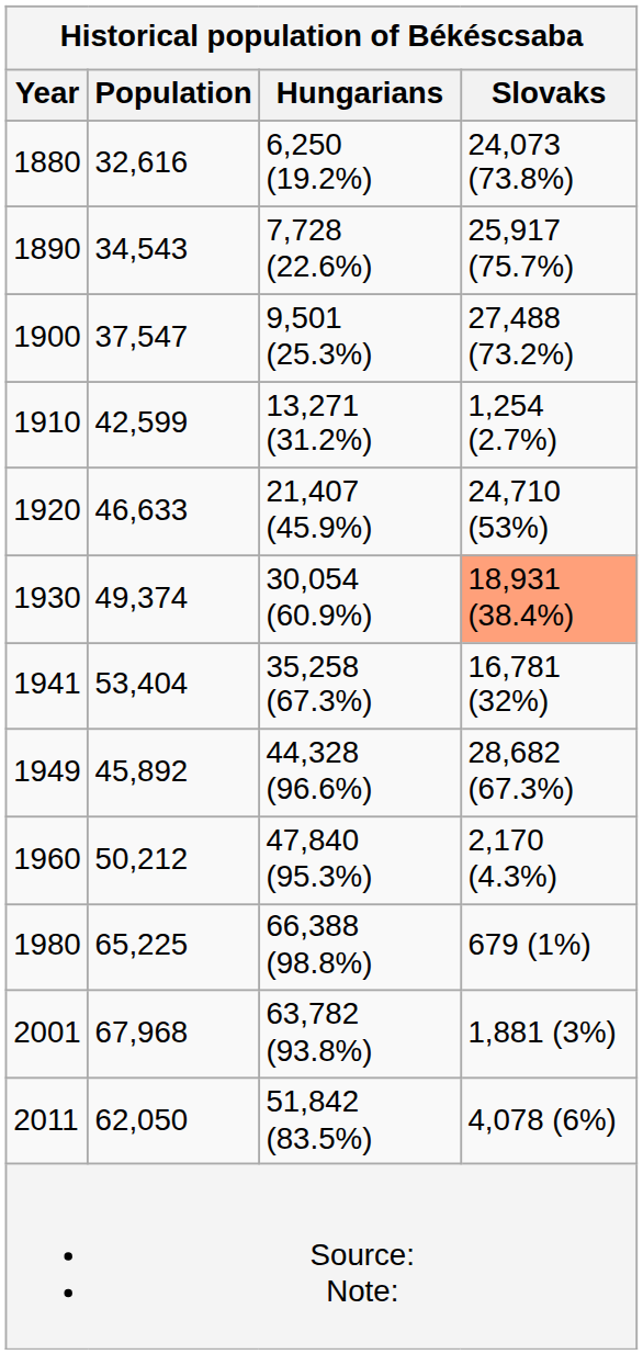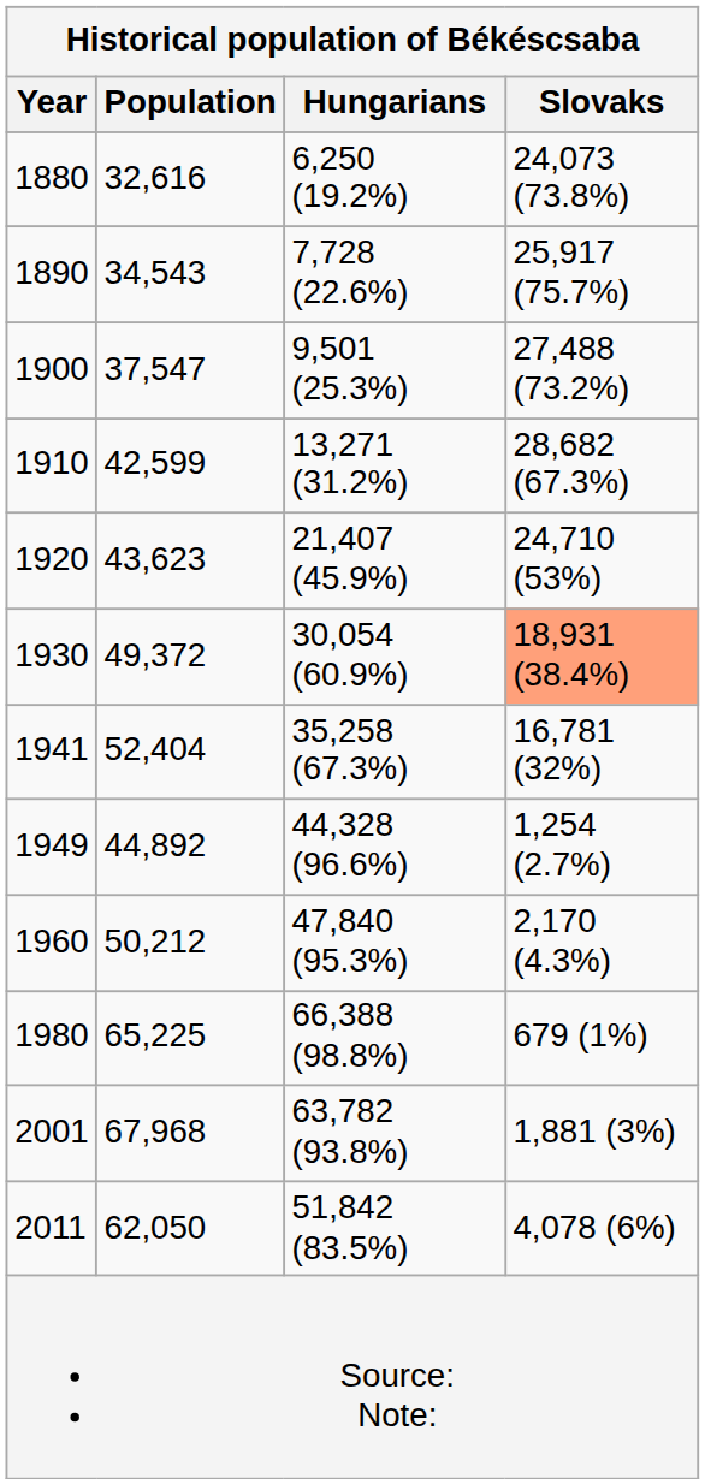1910 | Slovaks: 1,254 (2.7%) -> 28,682 (67.3%)
1920 | Population: 46,633 -> 43,623
1930 | Population: 49,374 -> 49,372
1941 | Population: 53,404 -> 52,404
1949 | Population: 45,892 -> 44,892
1949 | Slovaks: 28,682 (67.3%) -> 1,254 (2.7%)
